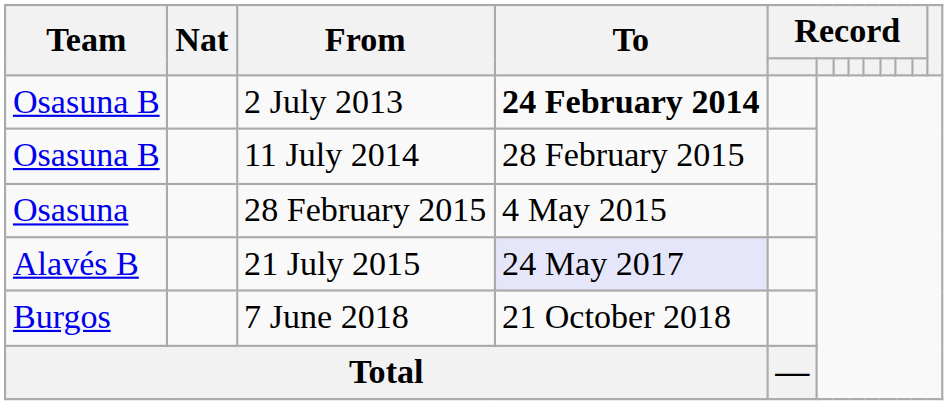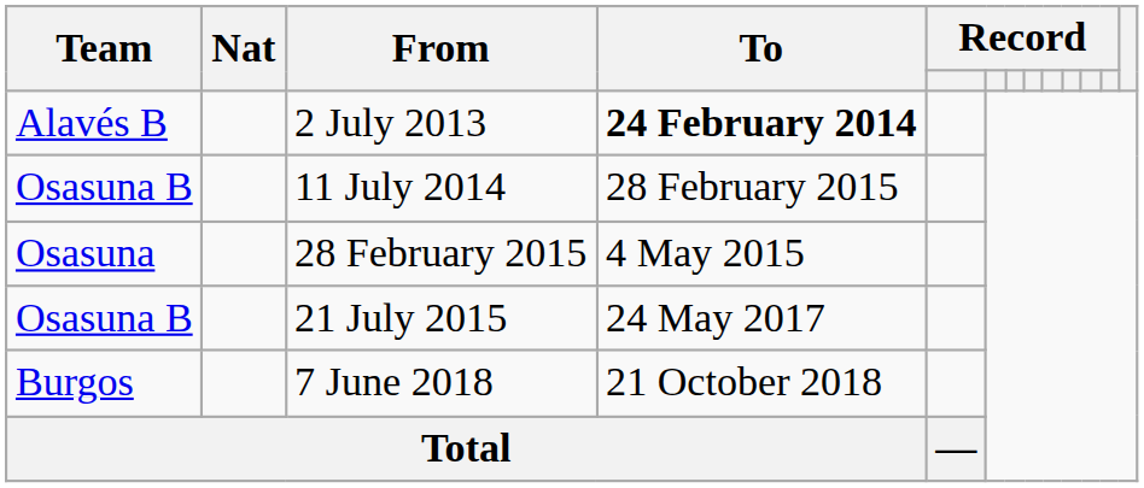2 July 2013 | Team: Osasuna B -> Alavés B
21 July 2015 | Team: Alavés B -> Osasuna B
21 July 2015 | To: lavender background -> no background
